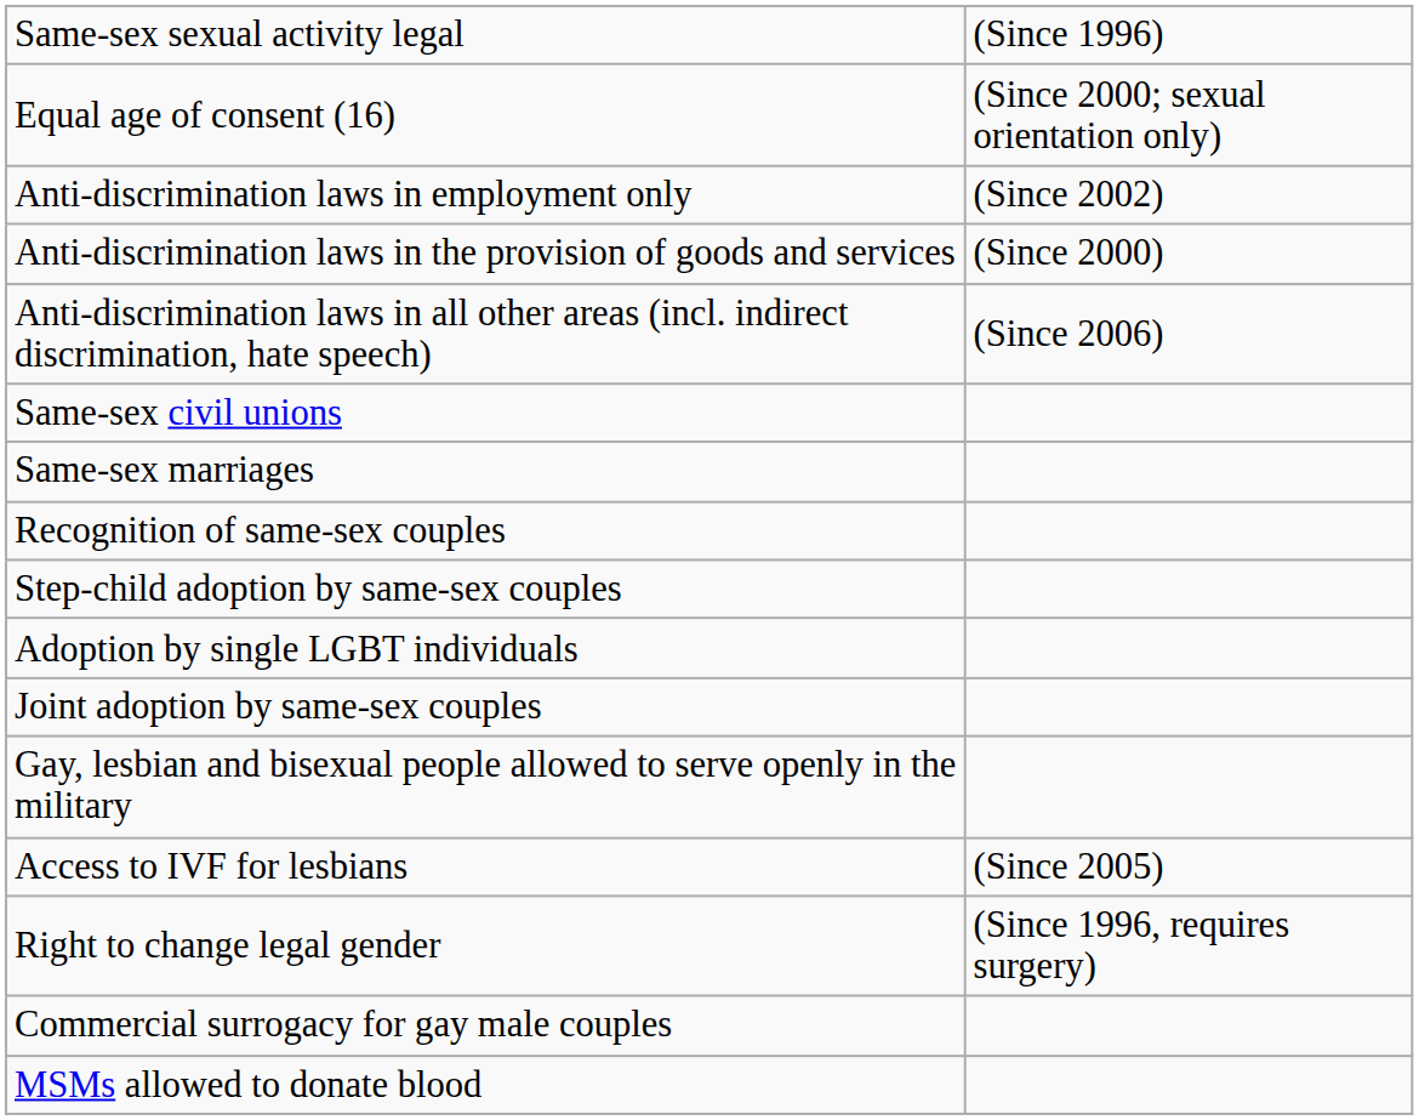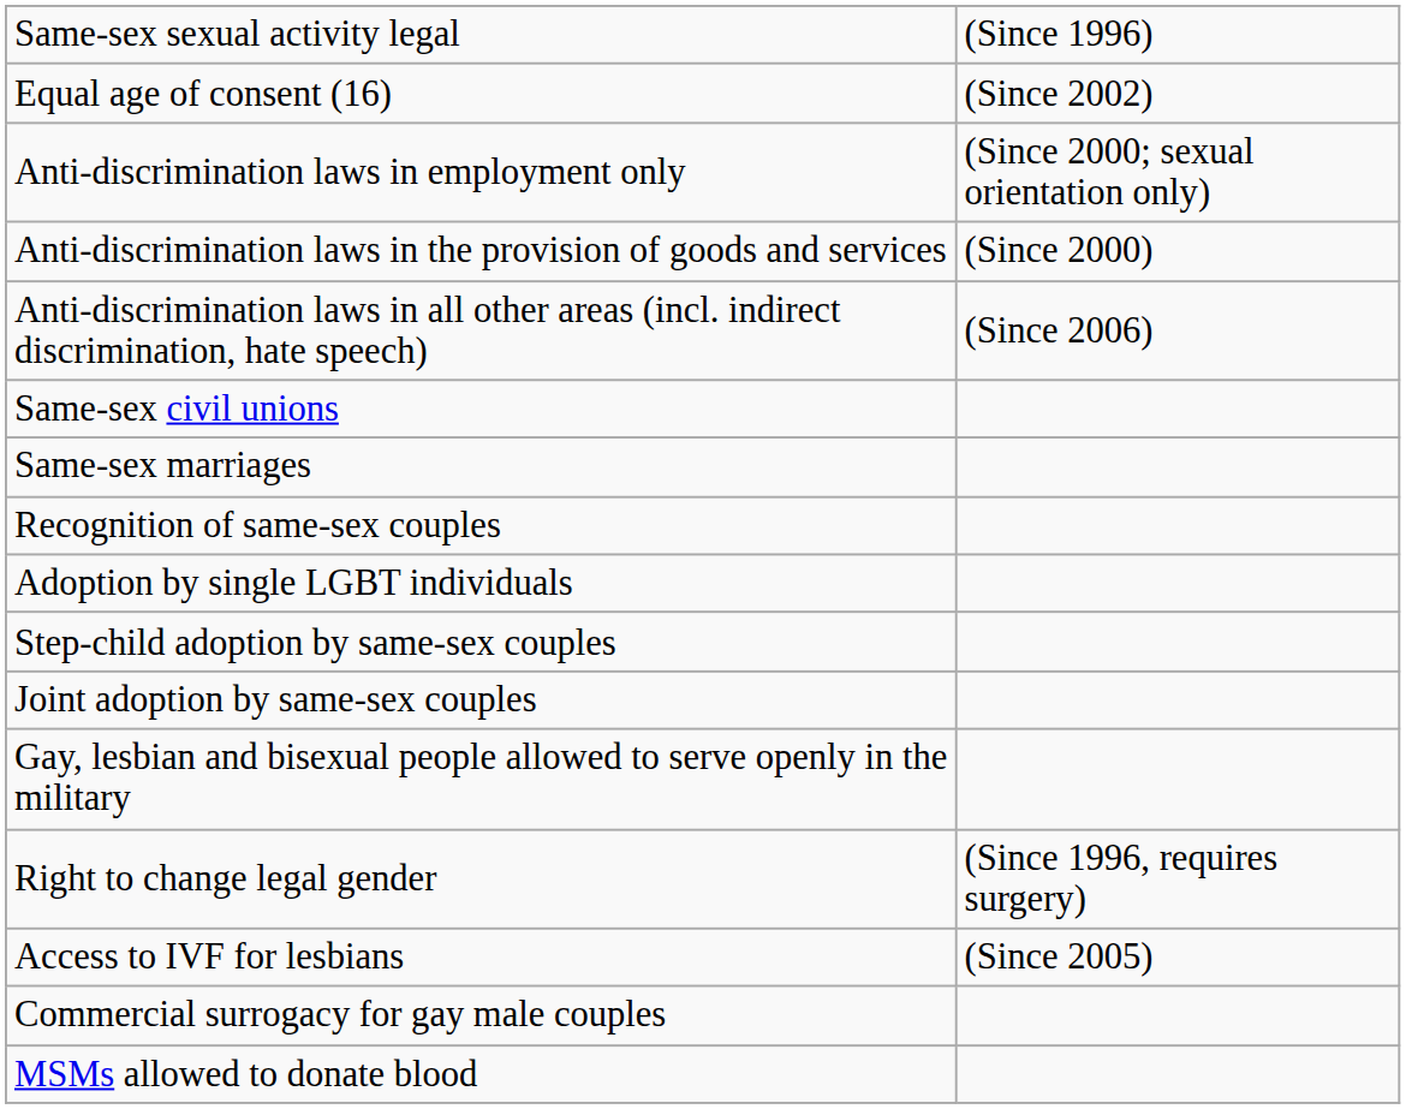Equal age of consent (16) | column 2: (Since 2000; sexual orientation only) -> (Since 2002)
Anti-discrimination laws in employment only | column 2: (Since 2002) -> (Since 2000; sexual orientation only)
rows swapped: Adoption by single LGBT individuals <-> Step-child adoption by same-sex couples
rows swapped: Right to change legal gender <-> Access to IVF for lesbians
